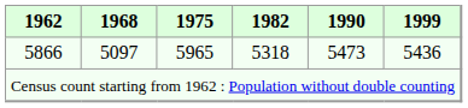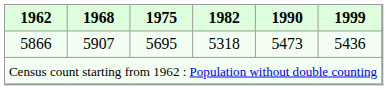5866 | 1968: 5097 -> 5907
5866 | 1975: 5965 -> 5695
